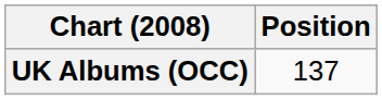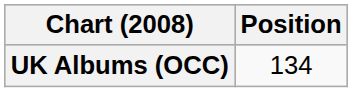UK Albums (OCC) | Position: 137 -> 134
